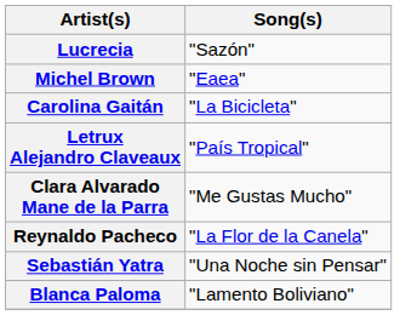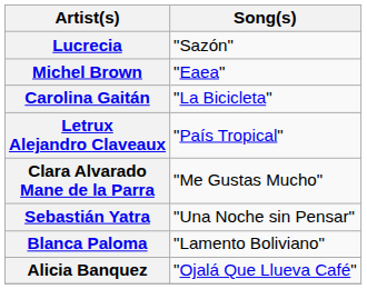- row: Reynaldo Pacheco | "La Flor de la Canela"
+ row: Alicia Banquez | "Ojalá Que Llueva Café"
